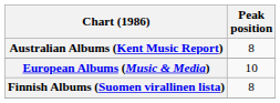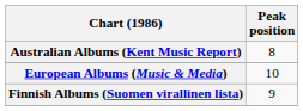Finnish Albums (Suomen virallinen lista) | Peak position: 8 -> 9
